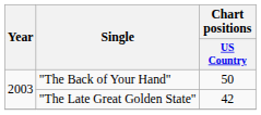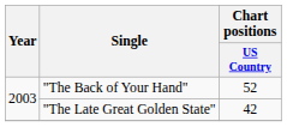"The Back of Your Hand" | Chart positions / US Country: 50 -> 52
